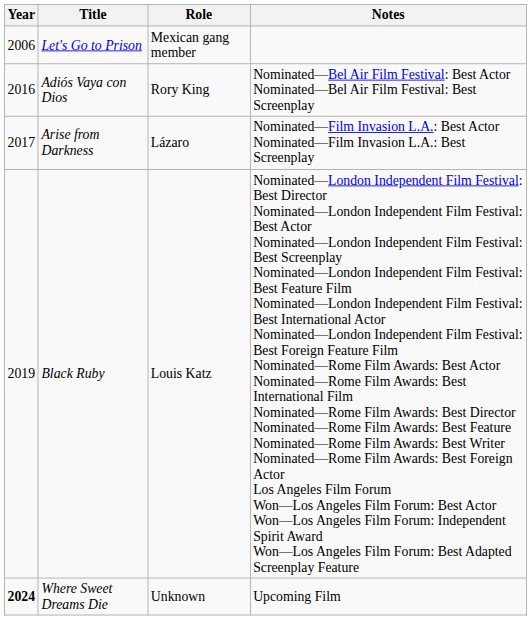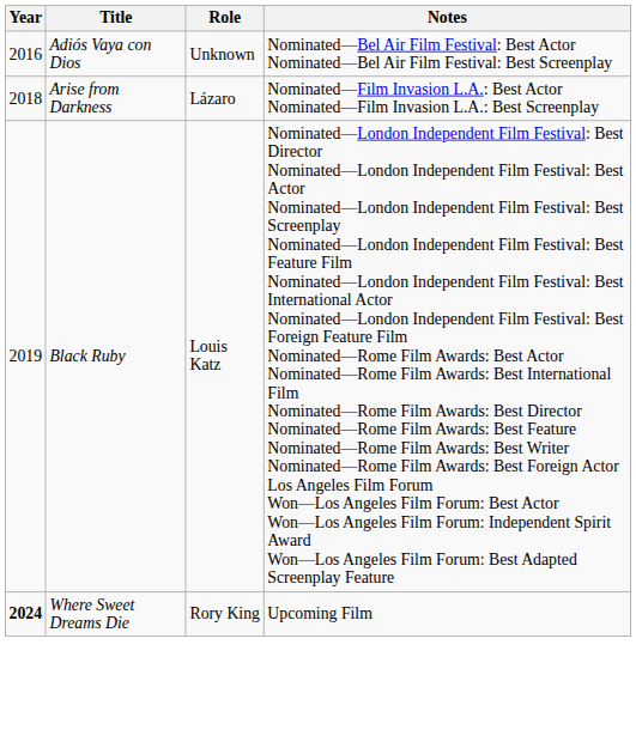- row: 2006 | Let's Go to Prison | Mexican gang member
Adiós Vaya con Dios | Role: Rory King -> Unknown
Arise from Darkness | Year: 2017 -> 2018
Where Sweet Dreams Die | Role: Unknown -> Rory King
